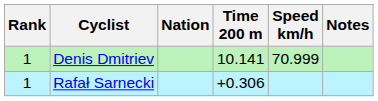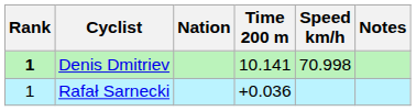Denis Dmitriev | Rank: normal -> bold
Denis Dmitriev | Speed km/h: 70.999 -> 70.998
Rafał Sarnecki | Time 200 m: +0.306 -> +0.036
